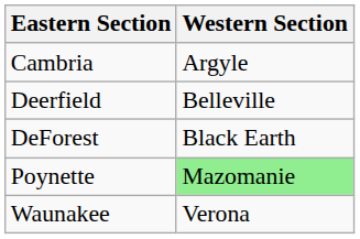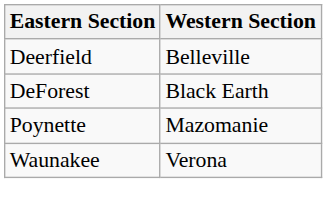- row: Cambria | Argyle
Poynette | Western Section: lightgreen background -> no background
